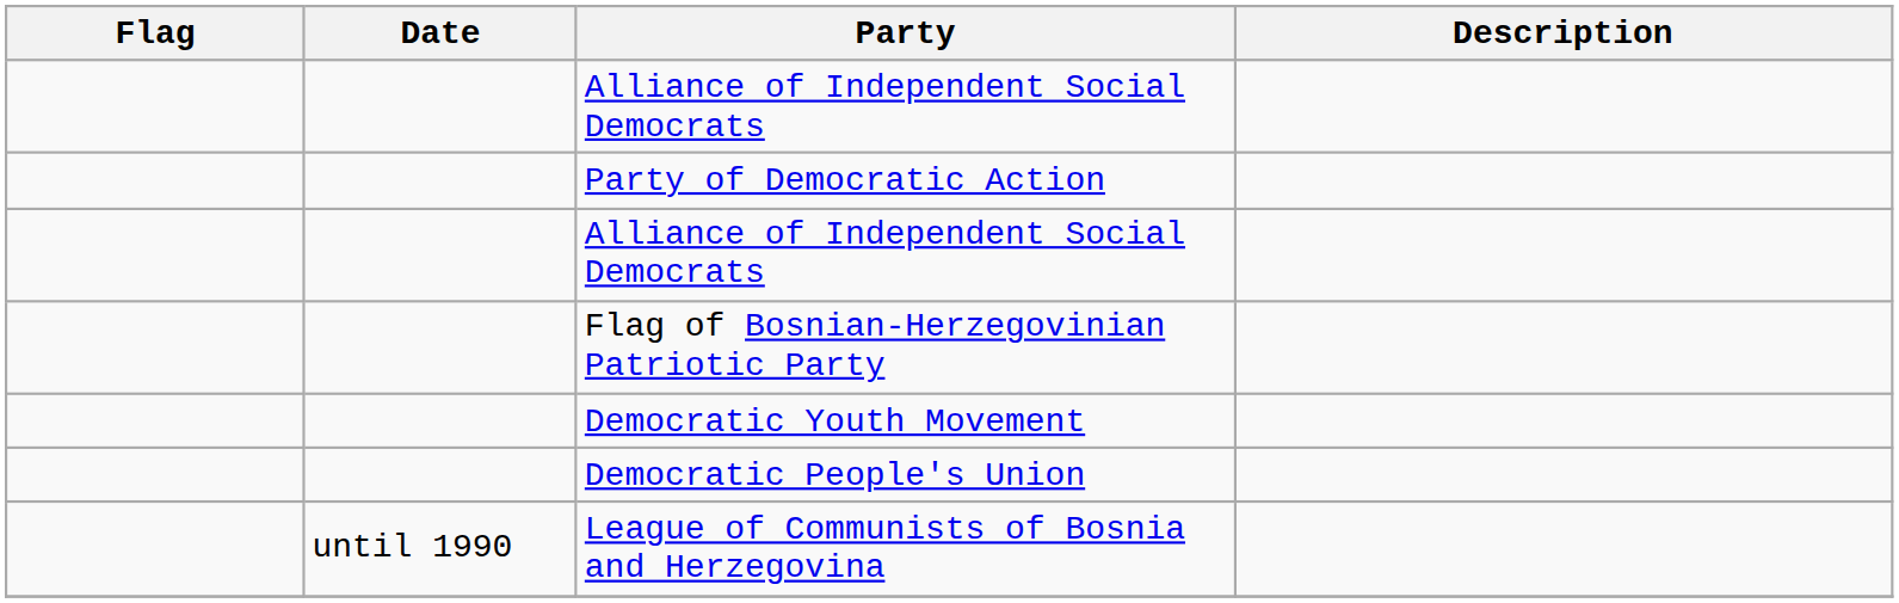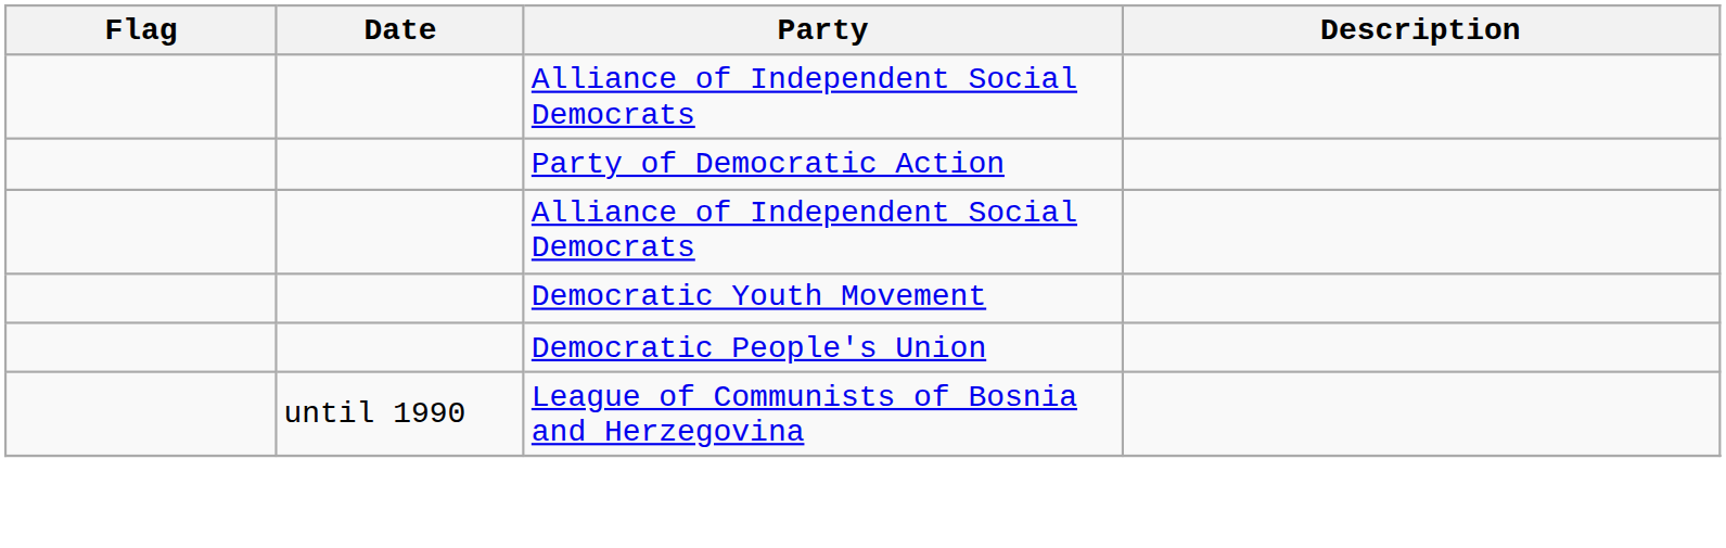- row: Flag of Bosnian-Herzegovinian Patriotic Party
